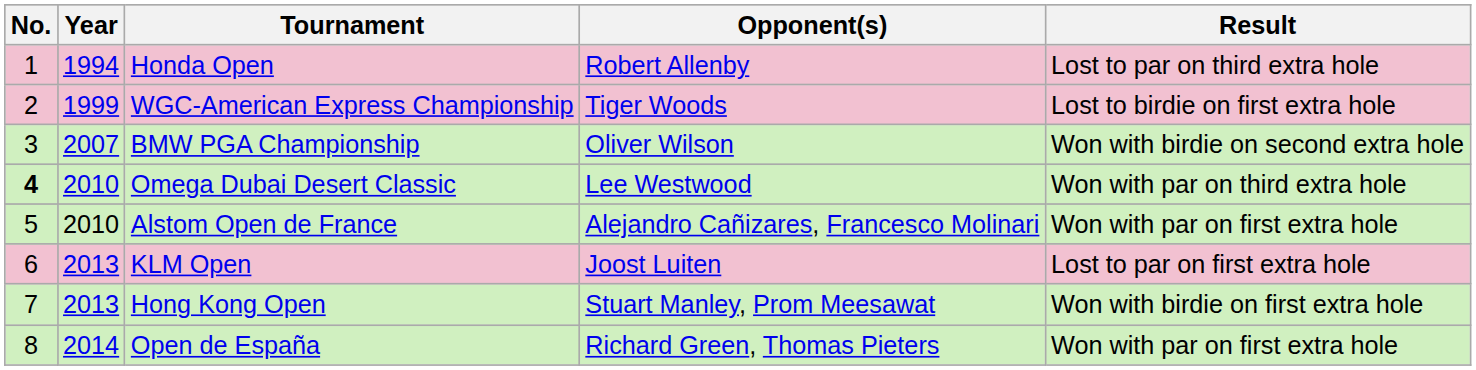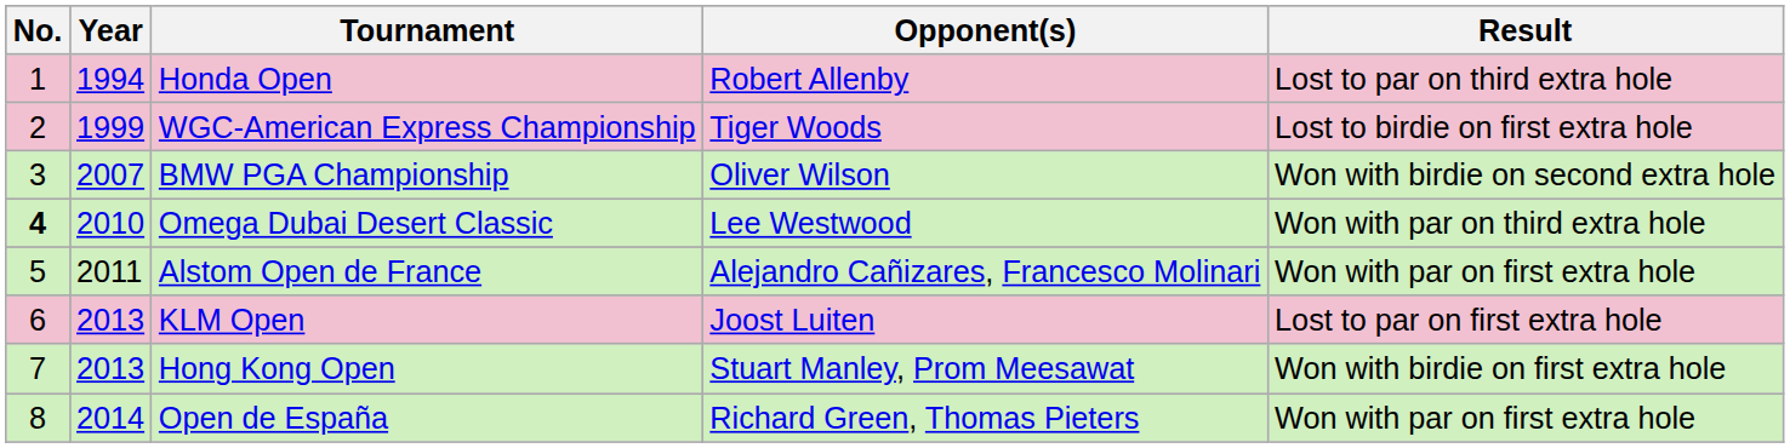Alstom Open de France | Year: 2010 -> 2011
